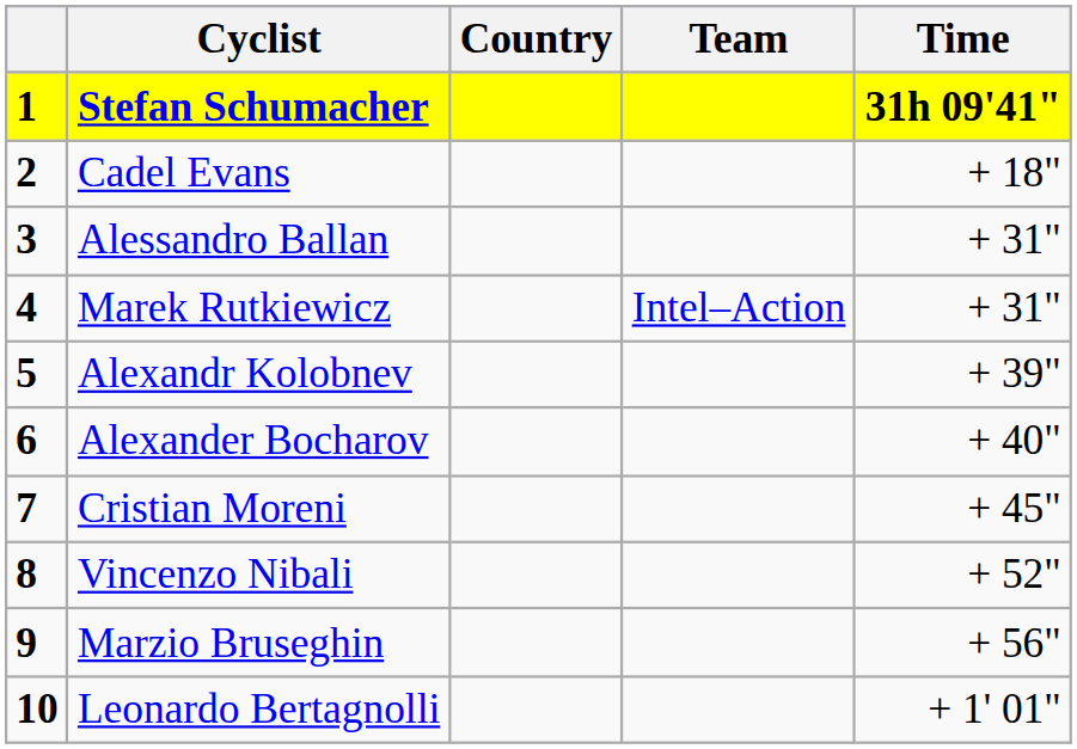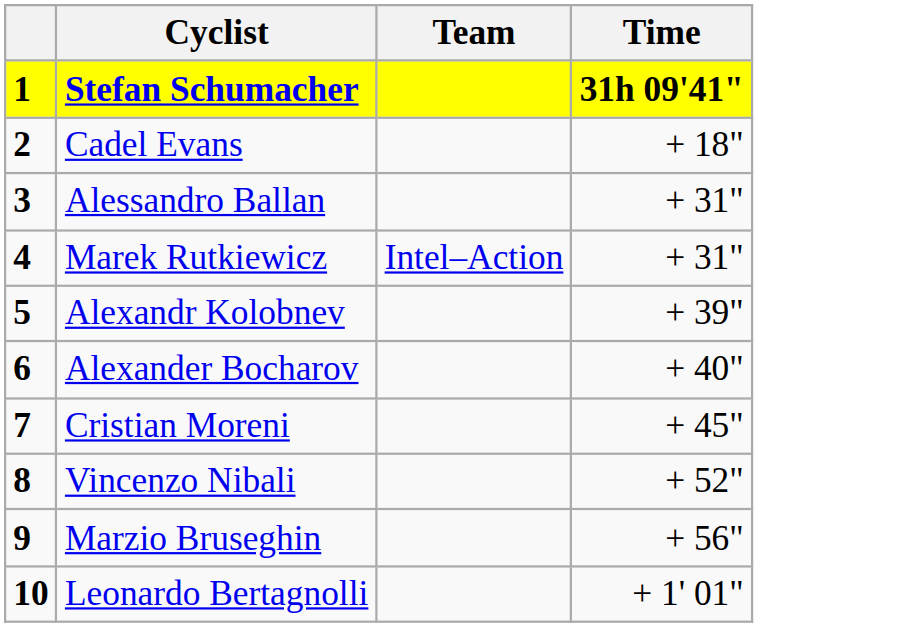- column: Country
